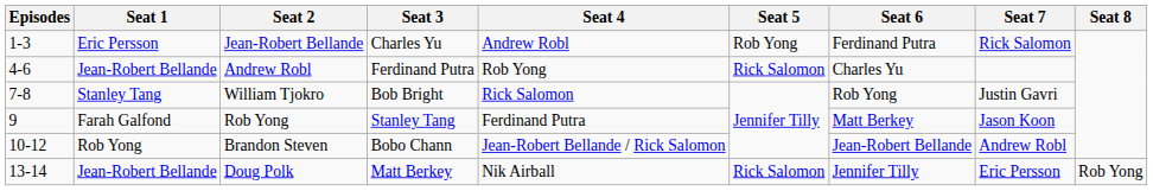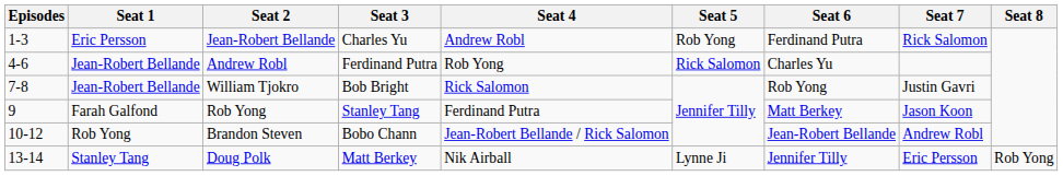William Tjokro | Seat 1: Stanley Tang -> Jean-Robert Bellande
Doug Polk | Seat 1: Jean-Robert Bellande -> Stanley Tang
Doug Polk | Seat 5: Rick Salomon -> Lynne Ji
